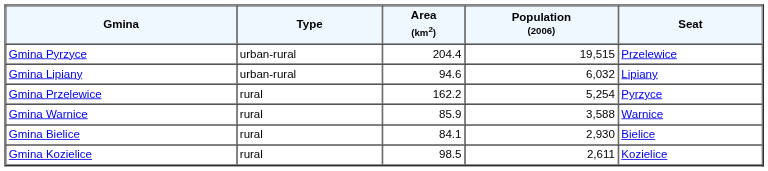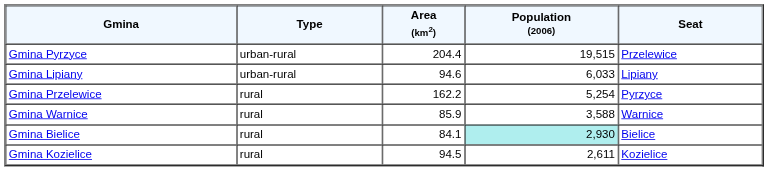Gmina Lipiany | Population (2006): 6,032 -> 6,033
Gmina Bielice | Population (2006): no background -> paleturquoise background
Gmina Kozielice | Area (km2): 98.5 -> 94.5
